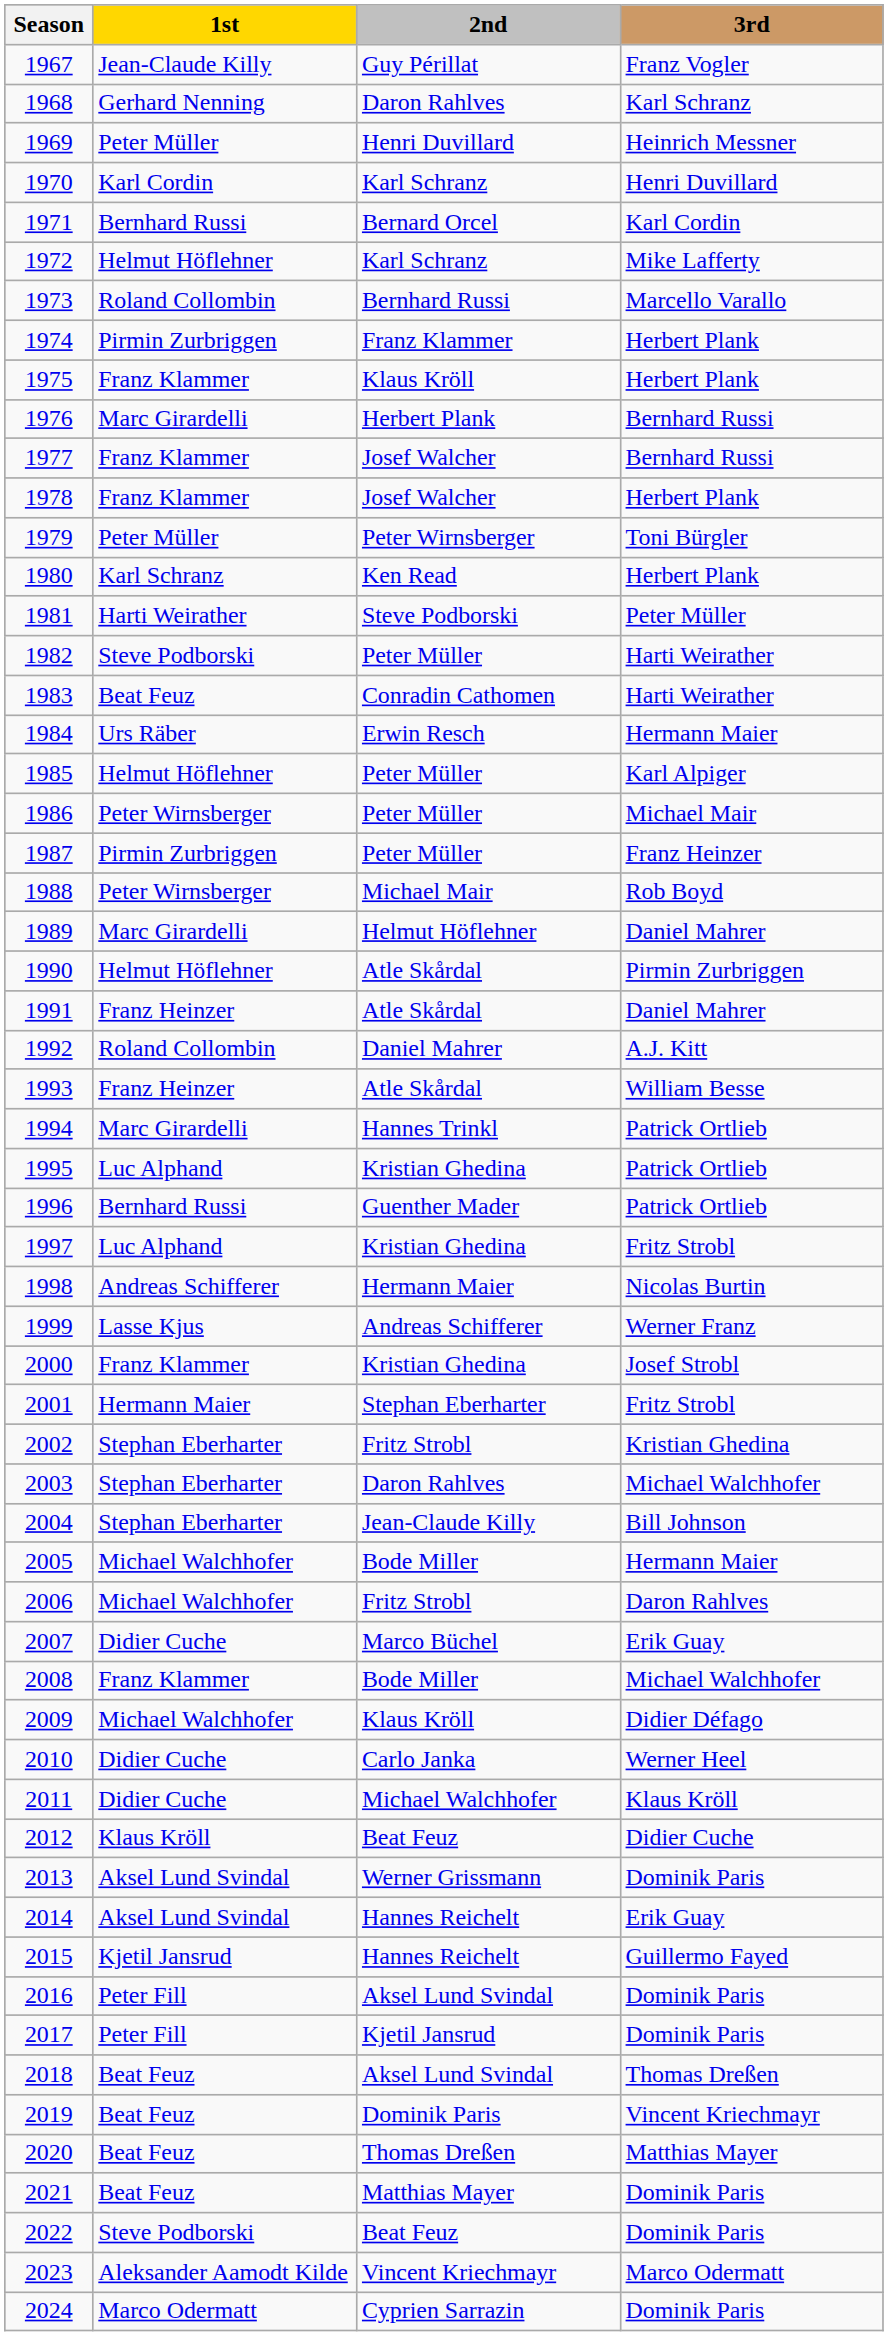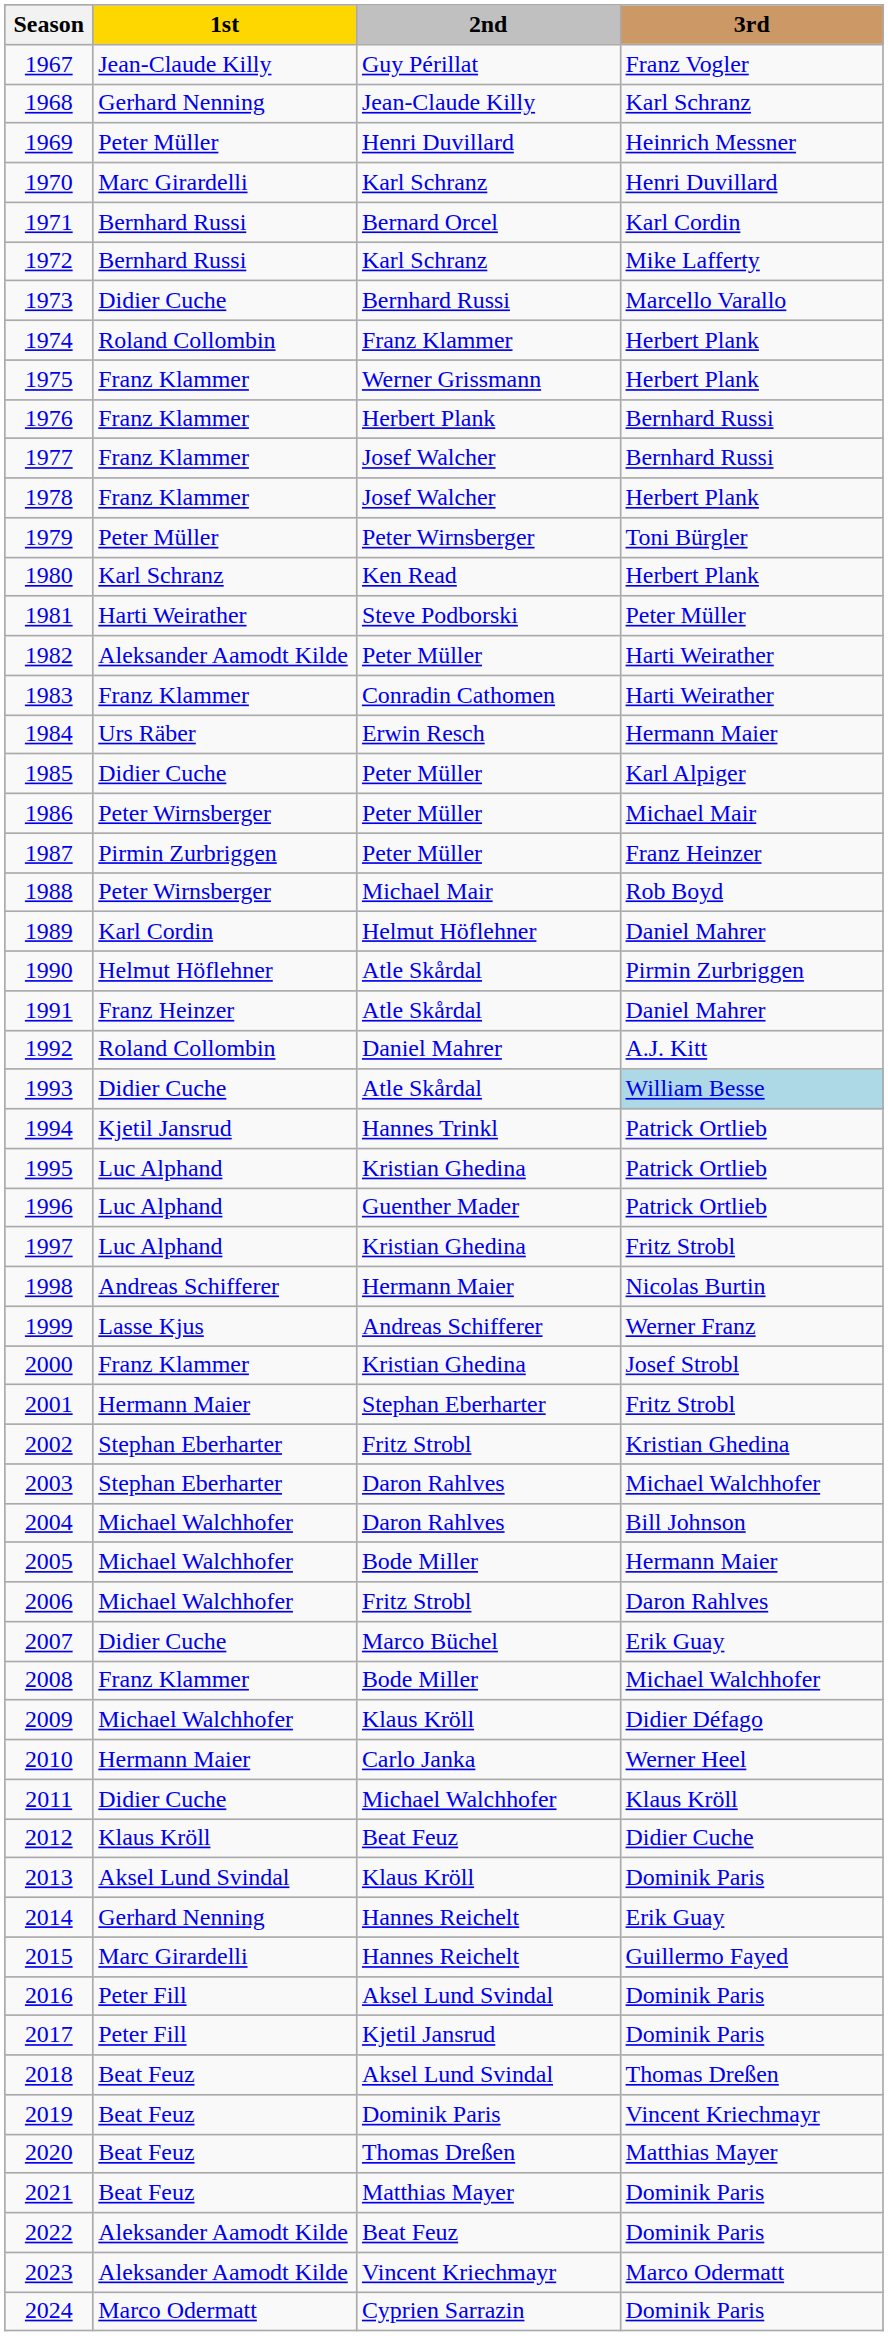1968 | 2nd: Daron Rahlves -> Jean-Claude Killy
1970 | 1st: Karl Cordin -> Marc Girardelli
1972 | 1st: Helmut Höflehner -> Bernhard Russi
1973 | 1st: Roland Collombin -> Didier Cuche
1974 | 1st: Pirmin Zurbriggen -> Roland Collombin
1975 | 2nd: Klaus Kröll -> Werner Grissmann
1976 | 1st: Marc Girardelli -> Franz Klammer
1982 | 1st: Steve Podborski -> Aleksander Aamodt Kilde
1983 | 1st: Beat Feuz -> Franz Klammer
1985 | 1st: Helmut Höflehner -> Didier Cuche
1989 | 1st: Marc Girardelli -> Karl Cordin
1993 | 1st: Franz Heinzer -> Didier Cuche
1993 | 3rd: no background -> lightblue background
1994 | 1st: Marc Girardelli -> Kjetil Jansrud
1996 | 1st: Bernhard Russi -> Luc Alphand
2004 | 1st: Stephan Eberharter -> Michael Walchhofer
2004 | 2nd: Jean-Claude Killy -> Daron Rahlves
2010 | 1st: Didier Cuche -> Hermann Maier
2013 | 2nd: Werner Grissmann -> Klaus Kröll
2014 | 1st: Aksel Lund Svindal -> Gerhard Nenning
2015 | 1st: Kjetil Jansrud -> Marc Girardelli
2022 | 1st: Steve Podborski -> Aleksander Aamodt Kilde
